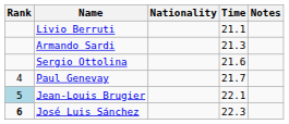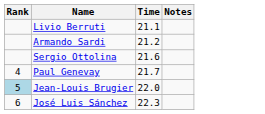- column: Nationality
Armando Sardi | Time: 21.3 -> 21.2
Jean-Louis Brugier | Time: 22.1 -> 22.0
José Luis Sánchez | Rank: bold -> normal
